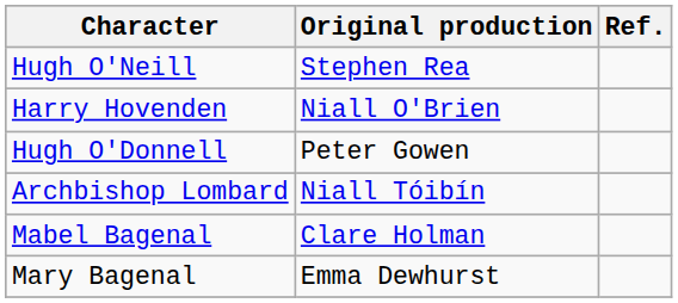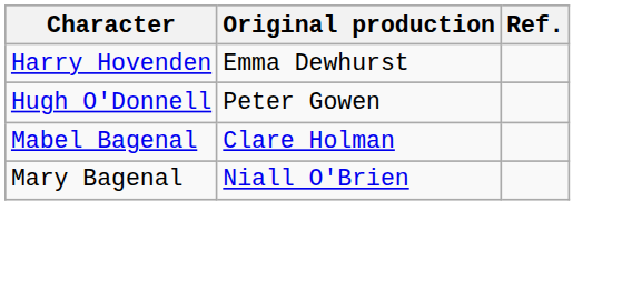- row: Hugh O'Neill | Stephen Rea
Harry Hovenden | Original production: Niall O'Brien -> Emma Dewhurst
- row: Archbishop Lombard | Niall Tóibín
Mary Bagenal | Original production: Emma Dewhurst -> Niall O'Brien
